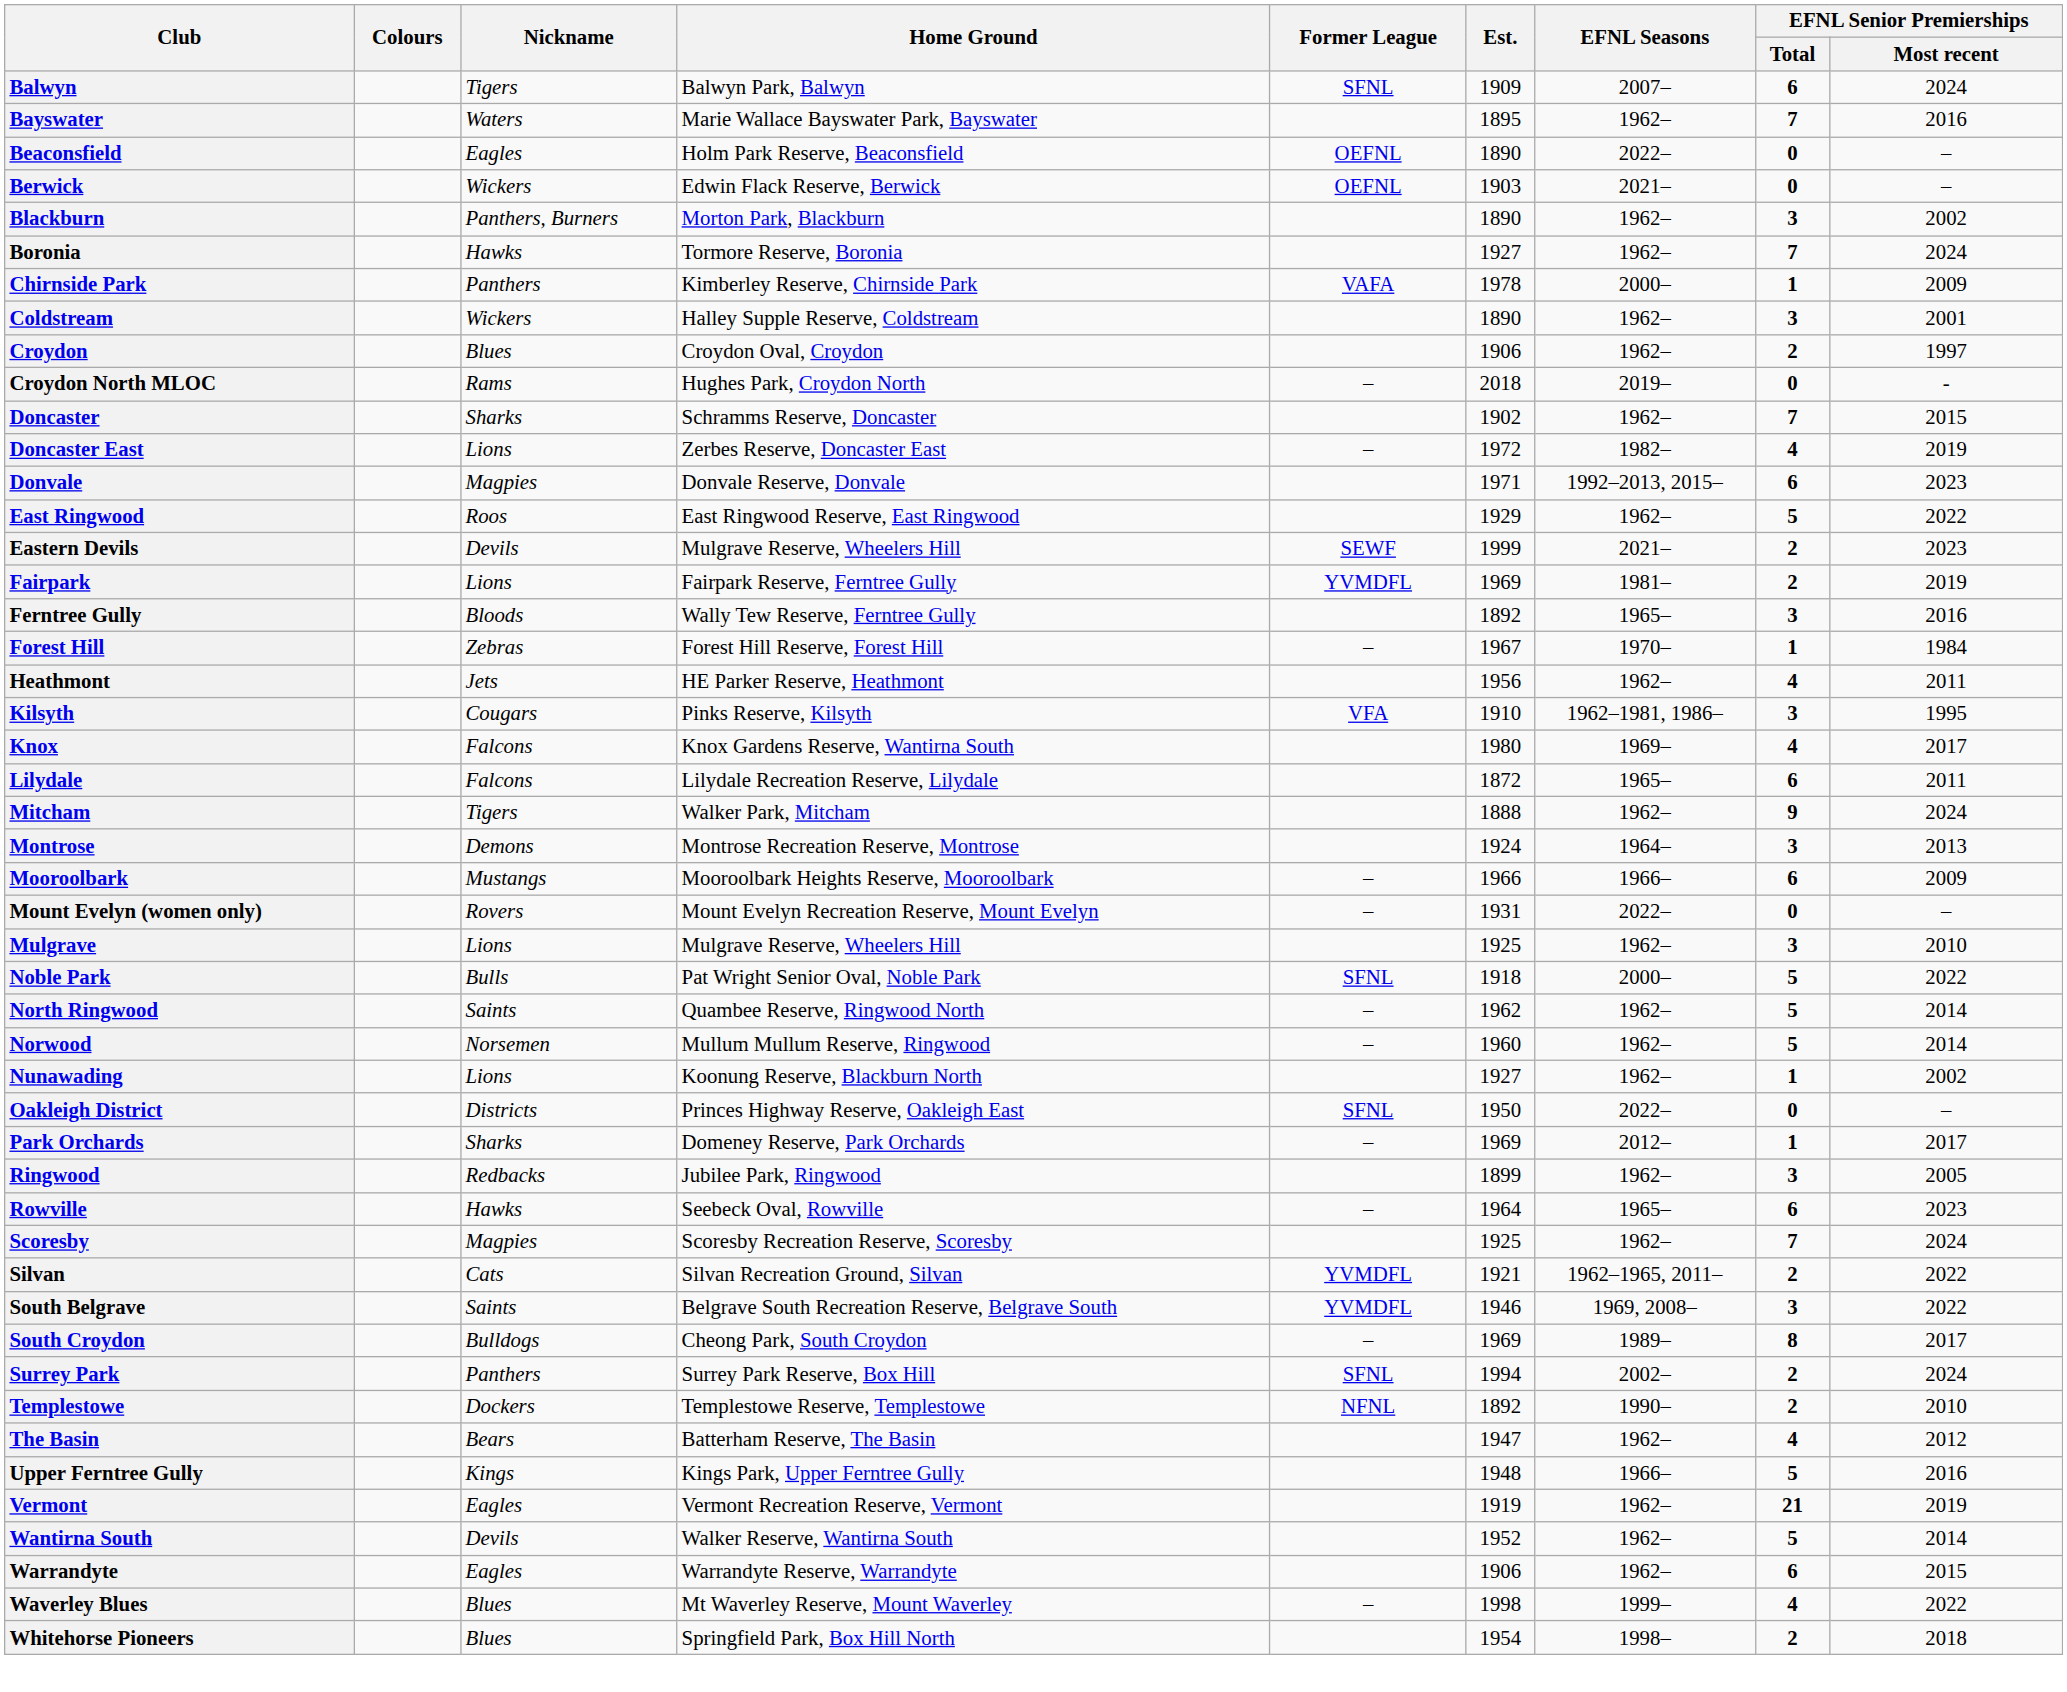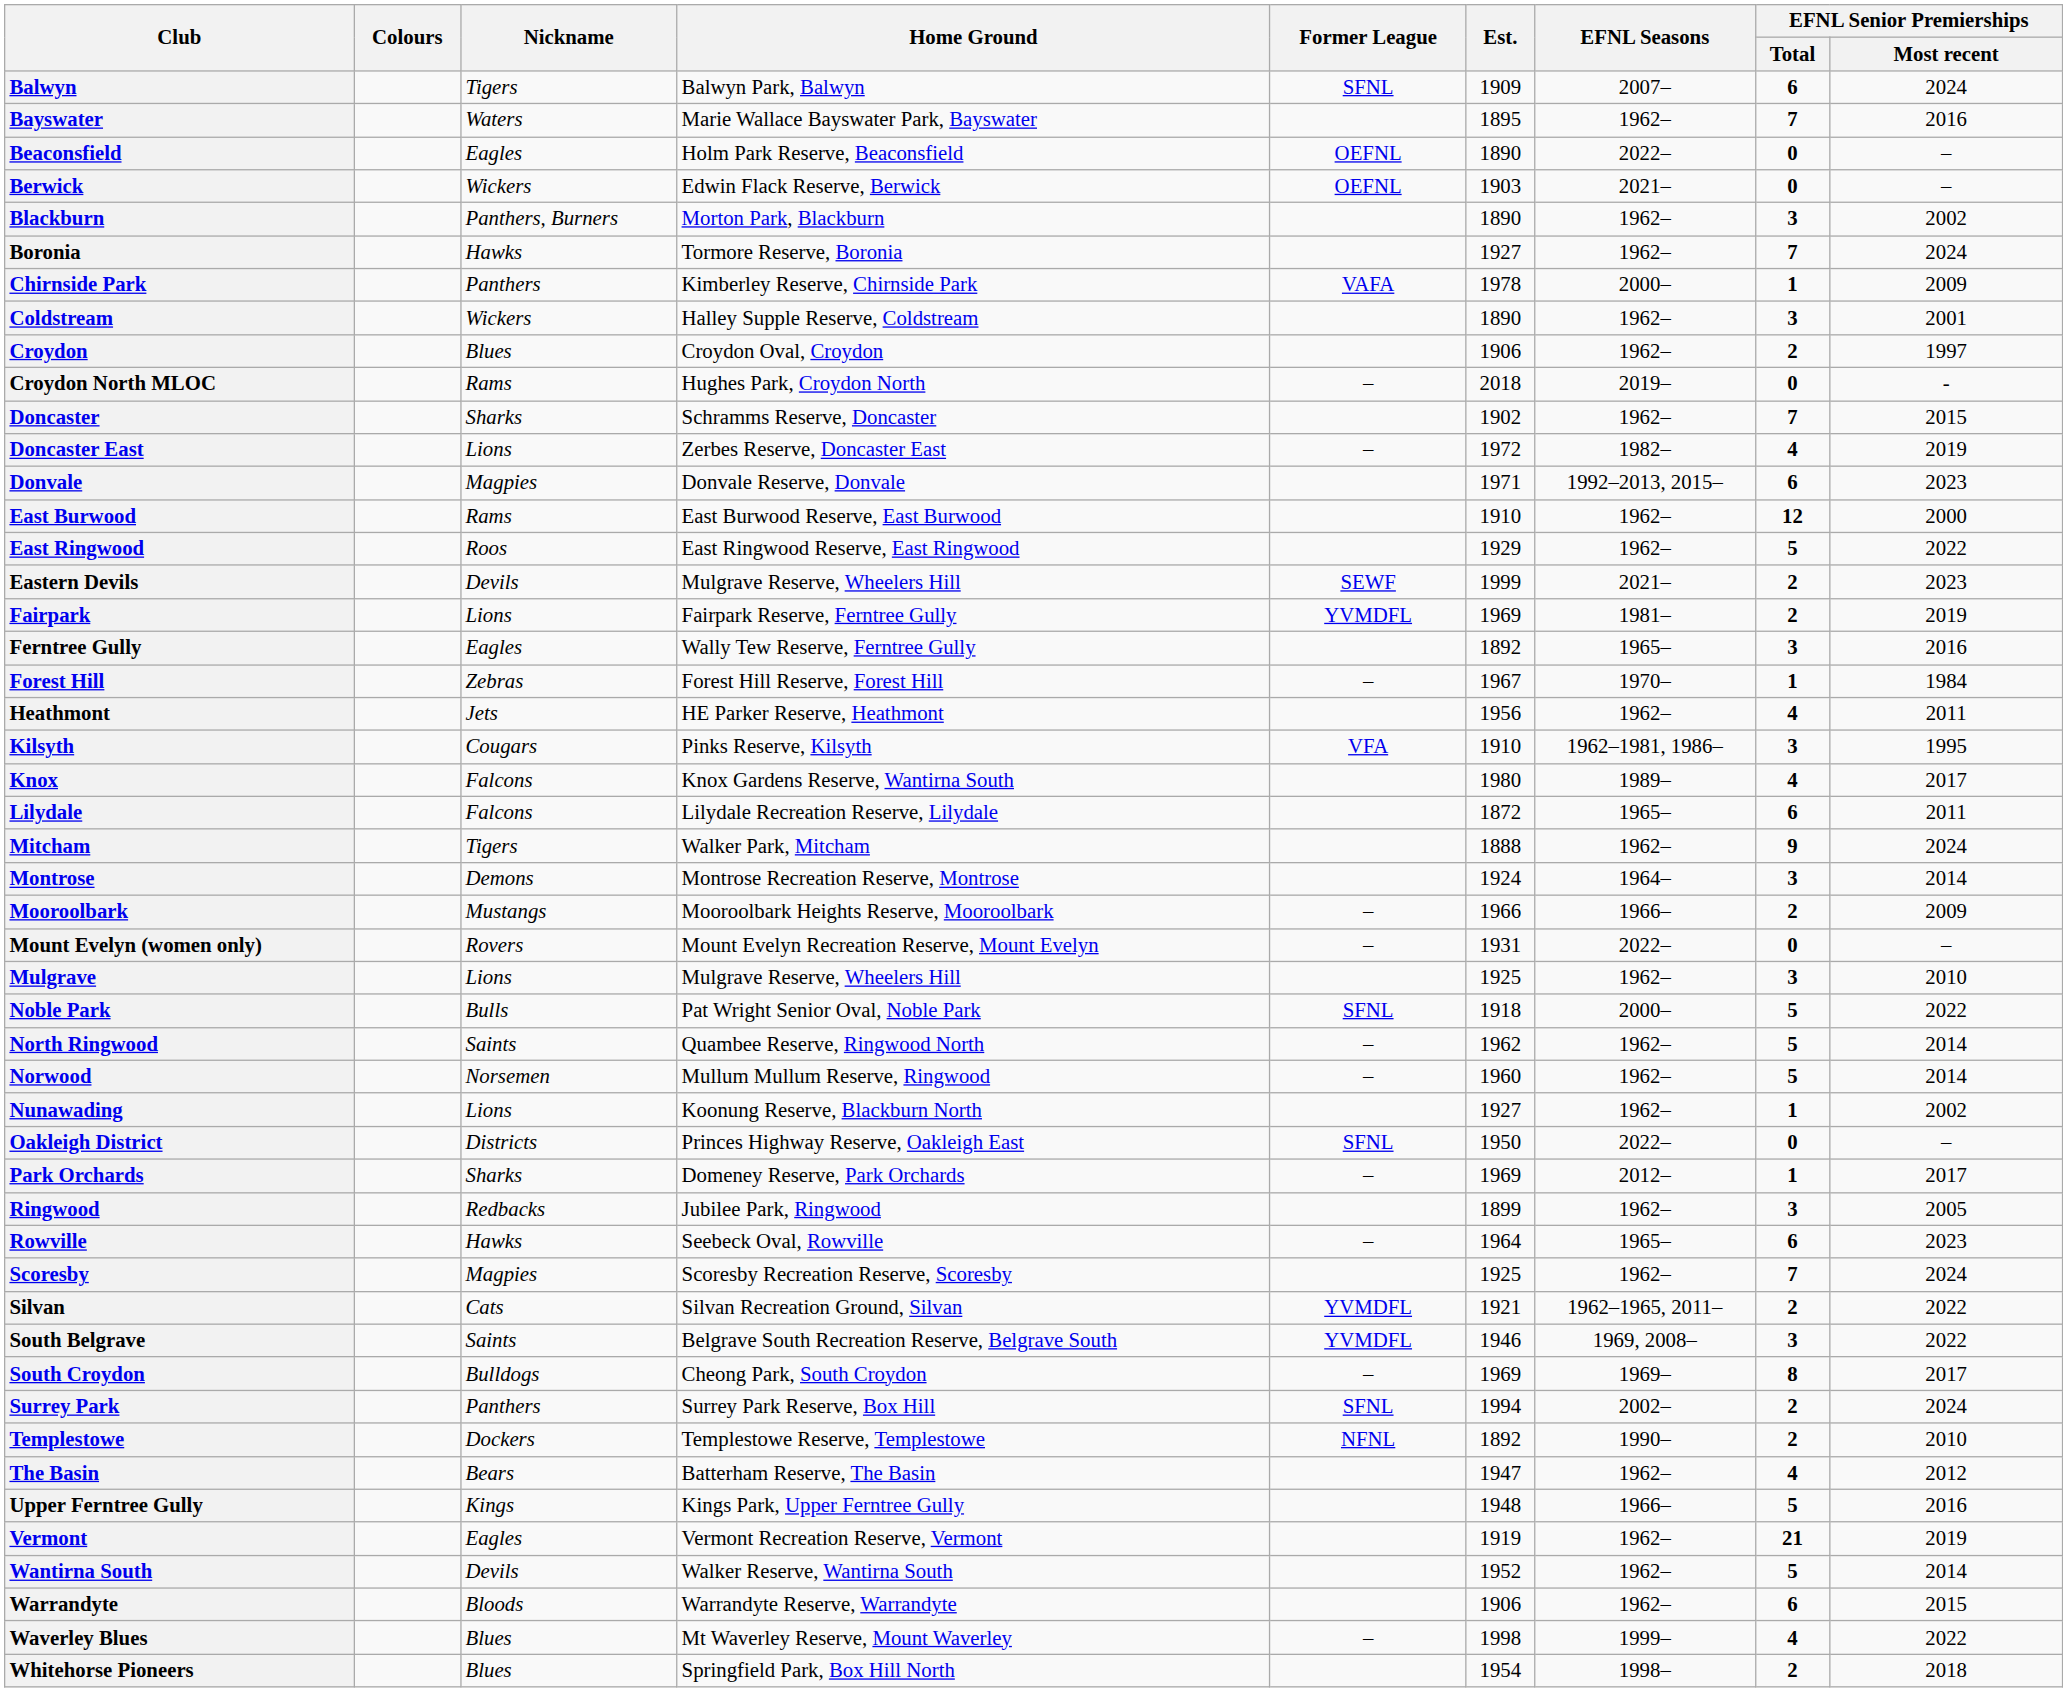+ row: East Burwood | Rams | East Burwood Reserve, East Burwood | 1910 | 1962– | 12 | 2000
Ferntree Gully | Nickname: Bloods -> Eagles
Knox | EFNL Seasons: 1969– -> 1989–
Montrose | EFNL Senior Premierships / Most recent: 2013 -> 2014
Mooroolbark | EFNL Senior Premierships / Total: 6 -> 2
South Croydon | EFNL Seasons: 1989– -> 1969–
Warrandyte | Nickname: Eagles -> Bloods
